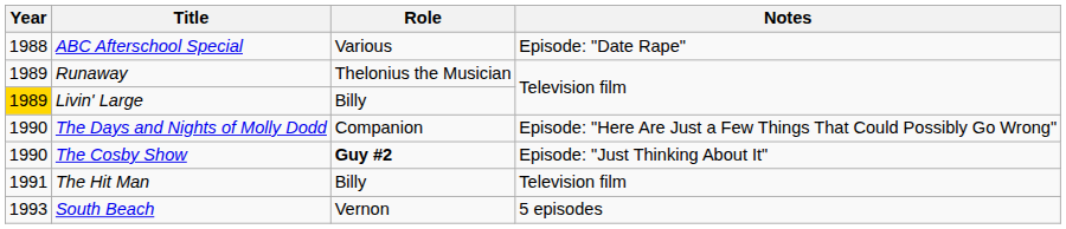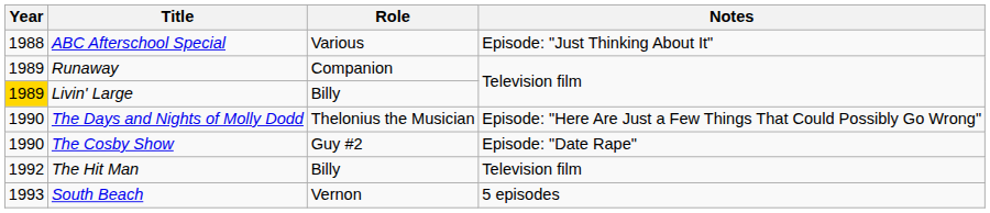ABC Afterschool Special | Notes: Episode: "Date Rape" -> Episode: "Just Thinking About It"
Runaway | Role: Thelonius the Musician -> Companion
The Days and Nights of Molly Dodd | Role: Companion -> Thelonius the Musician
The Cosby Show | Role: bold -> normal
The Cosby Show | Notes: Episode: "Just Thinking About It" -> Episode: "Date Rape"
The Hit Man | Year: 1991 -> 1992
